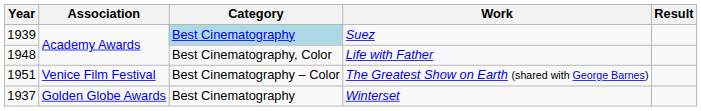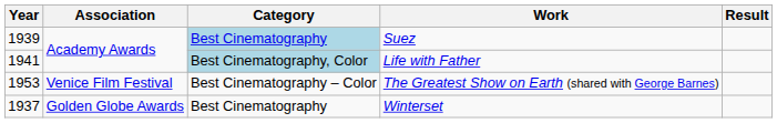Life with Father | Year: 1948 -> 1941
Life with Father | Category: no background -> lightblue background
The Greatest Show on Earth (shared with George Barnes) | Year: 1951 -> 1953
